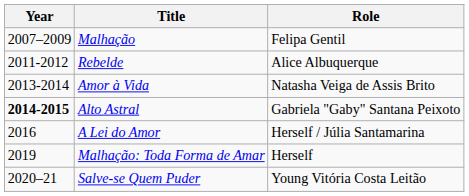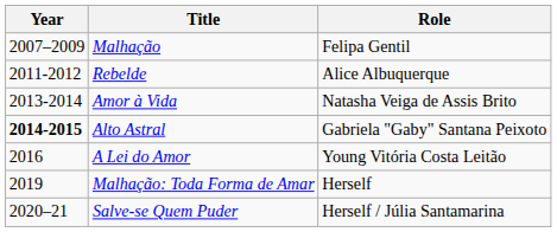A Lei do Amor | Role: Herself / Júlia Santamarina -> Young Vitória Costa Leitão
Salve-se Quem Puder | Role: Young Vitória Costa Leitão -> Herself / Júlia Santamarina
